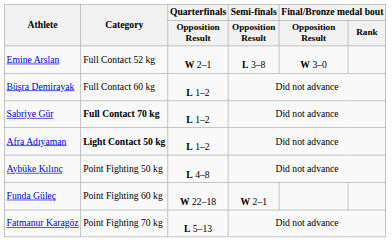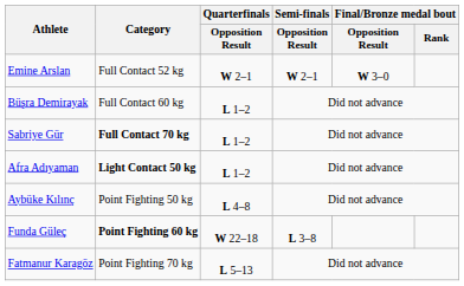Emine Arslan | Semi-finals / Opposition Result: L 3–8 -> W 2–1
Funda Güleç | Category: normal -> bold
Funda Güleç | Semi-finals / Opposition Result: W 2–1 -> L 3–8
